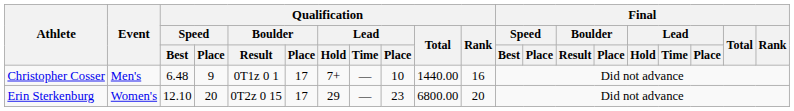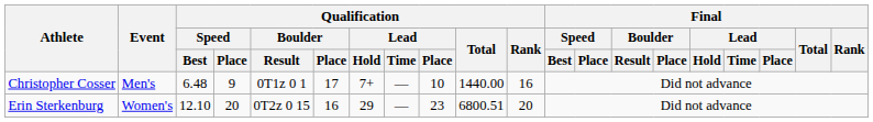Erin Sterkenburg | Qualification / Boulder / Place: 17 -> 16
Erin Sterkenburg | Qualification / Total: 6800.00 -> 6800.51
